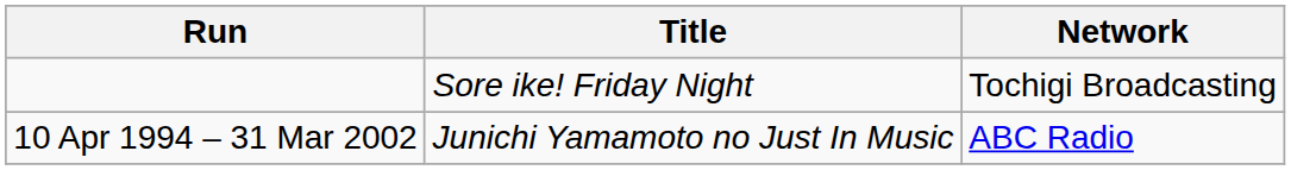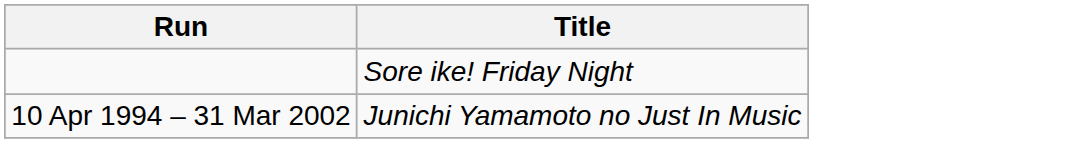- column: Network | Tochigi Broadcasting | ABC Radio
